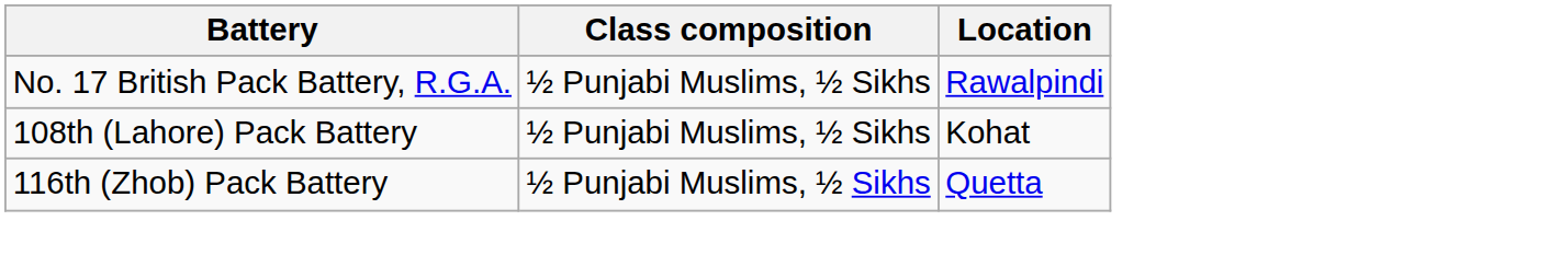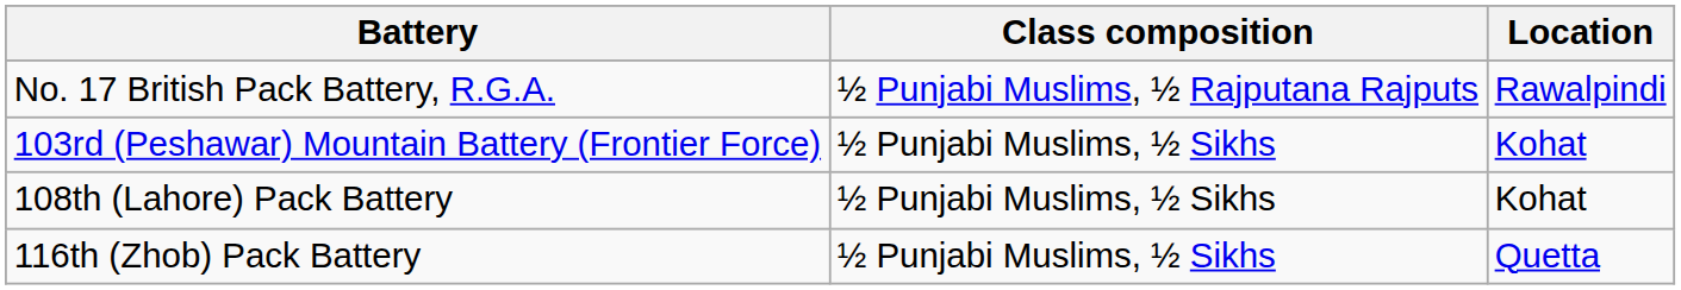No. 17 British Pack Battery, R.G.A. | Class composition: ½ Punjabi Muslims, ½ Sikhs -> ½ Punjabi Muslims, ½ Rajputana Rajputs
+ row: 103rd (Peshawar) Mountain Battery (Frontier Force) | ½ Punjabi Muslims, ½ Sikhs | Kohat
